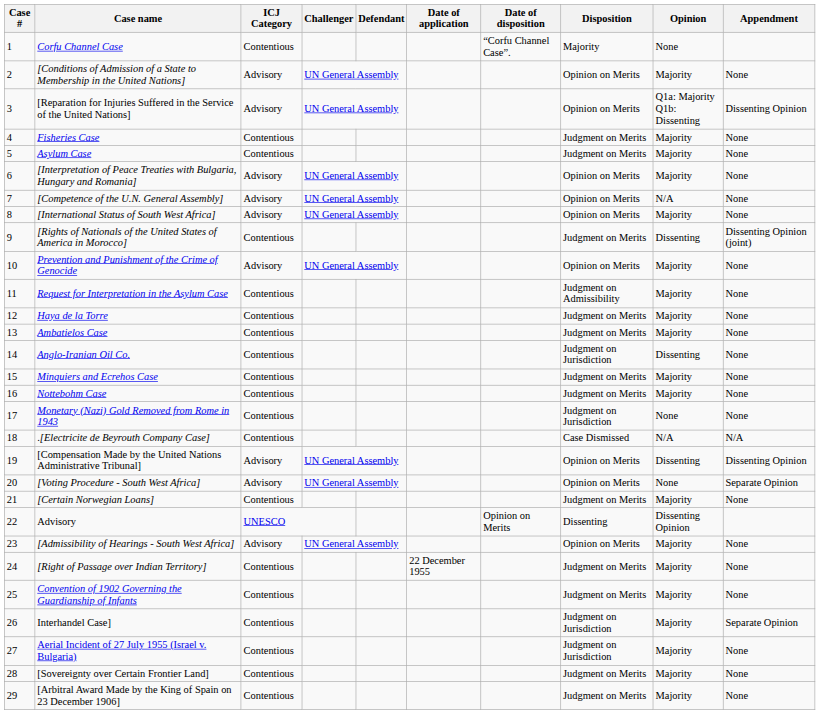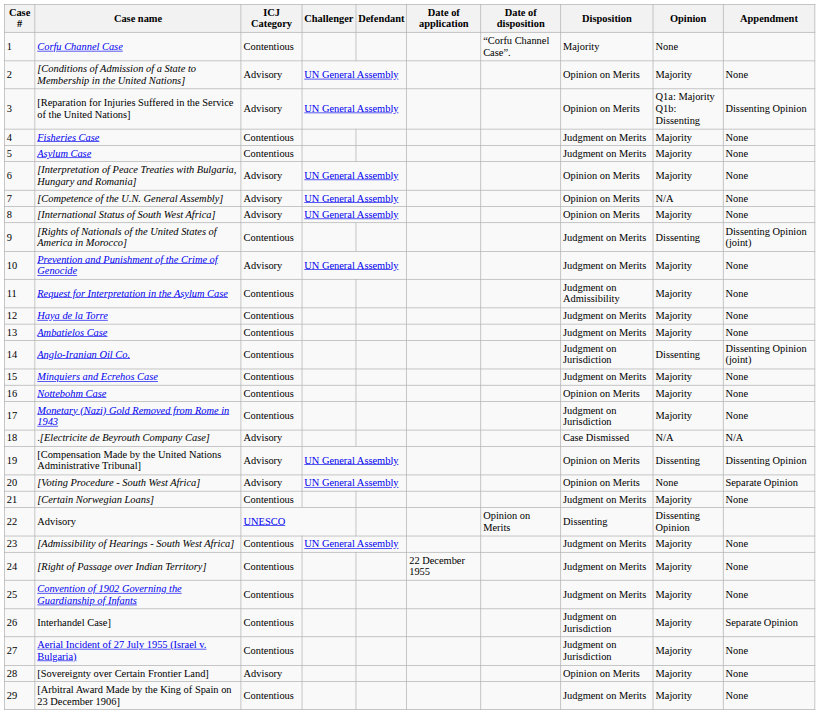Prevention and Punishment of the Crime of Genocide | Disposition: Opinion on Merits -> Judgment on Merits
Anglo-Iranian Oil Co. | Appendment: None -> Dissenting Opinion (joint)
Nottebohm Case | Disposition: Judgment on Merits -> Opinion on Merits
Monetary (Nazi) Gold Removed from Rome in 1943 | Opinion: None -> Majority
.[Electricite de Beyrouth Company Case] | ICJ Category: Contentious -> Advisory
[Admissibility of Hearings - South West Africa] | ICJ Category: Advisory -> Contentious
[Admissibility of Hearings - South West Africa] | Disposition: Opinion on Merits -> Judgment on Merits
[Sovereignty over Certain Frontier Land] | ICJ Category: Contentious -> Advisory
[Sovereignty over Certain Frontier Land] | Disposition: Judgment on Merits -> Opinion on Merits
